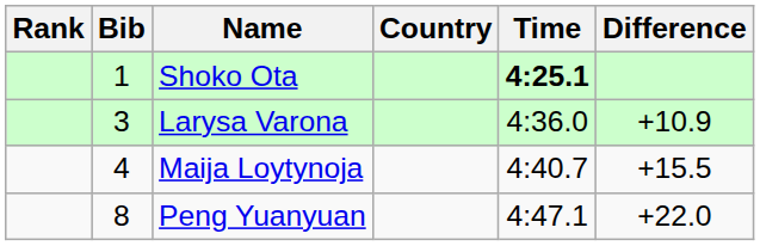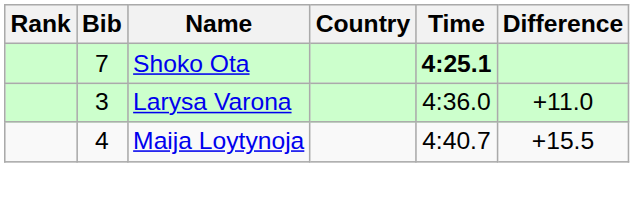Shoko Ota | Bib: 1 -> 7
Larysa Varona | Difference: +10.9 -> +11.0
- row: 8 | Peng Yuanyuan | 4:47.1 | +22.0
